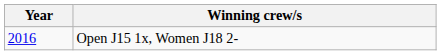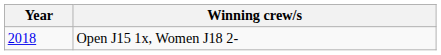Open J15 1x, Women J18 2- | Year: 2016 -> 2018
